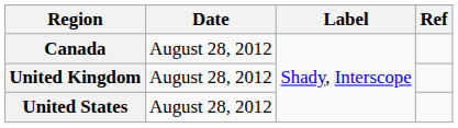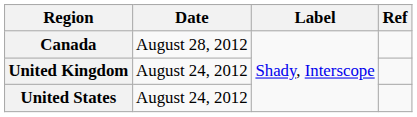United Kingdom | Date: August 28, 2012 -> August 24, 2012
United States | Date: August 28, 2012 -> August 24, 2012
